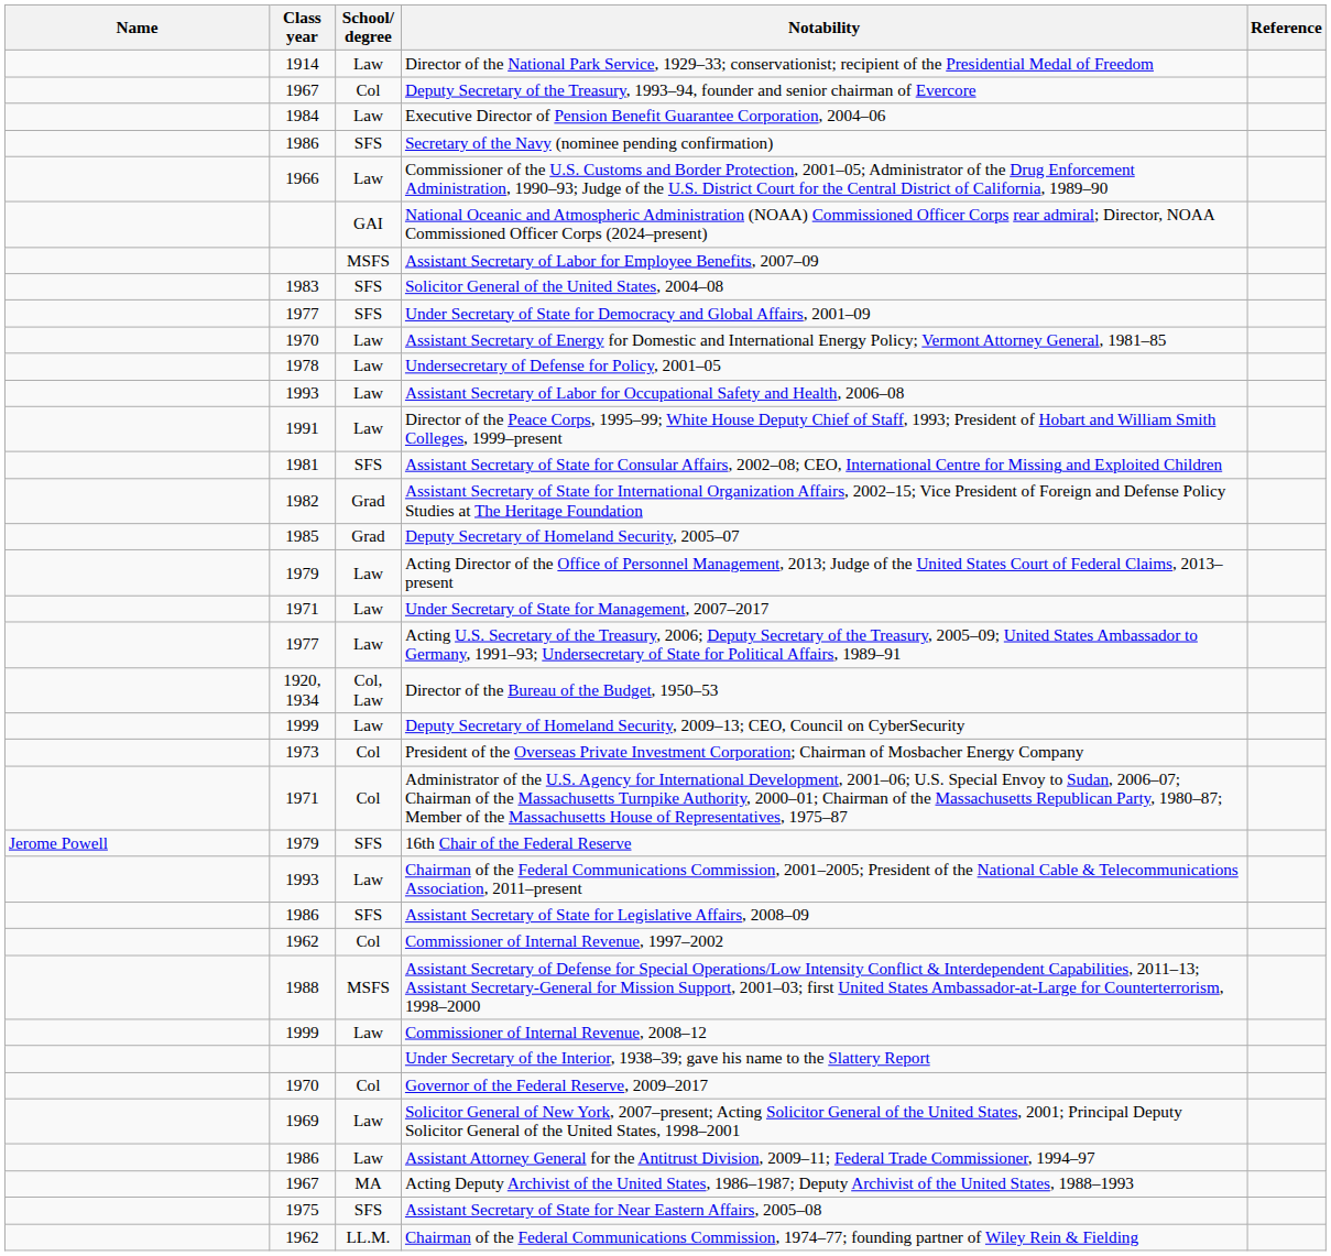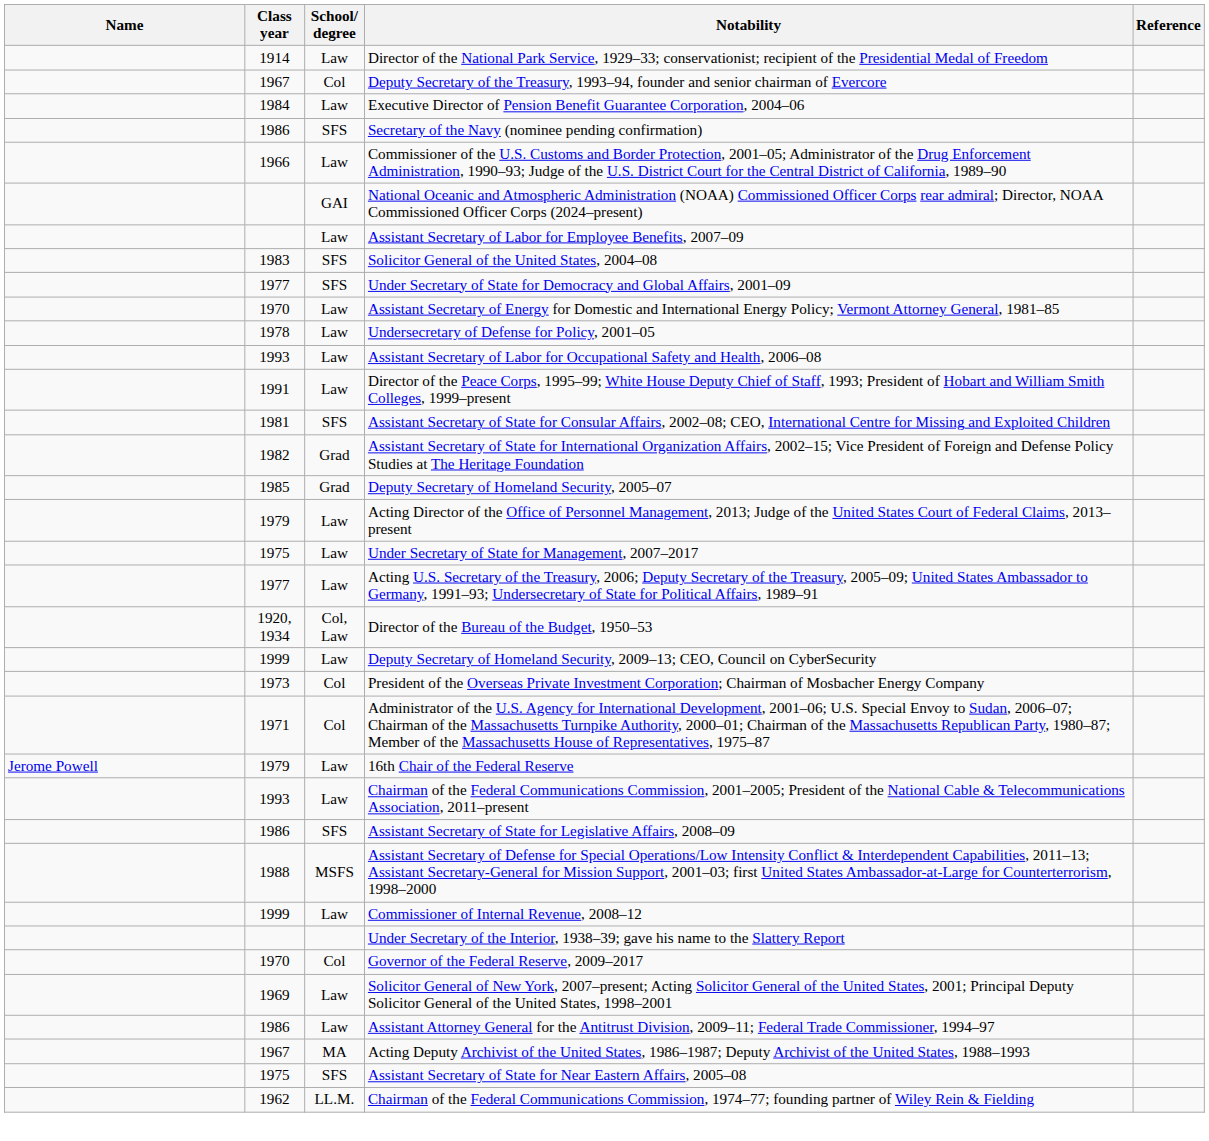Assistant Secretary of Labor for Employee Benefits, 2007–09 | School/ degree: MSFS -> Law
Under Secretary of State for Management, 2007–2017 | Class year: 1971 -> 1975
16th Chair of the Federal Reserve | School/ degree: SFS -> Law
- row: 1962 | Col | Commissioner of Internal Revenue, 1997–2002
